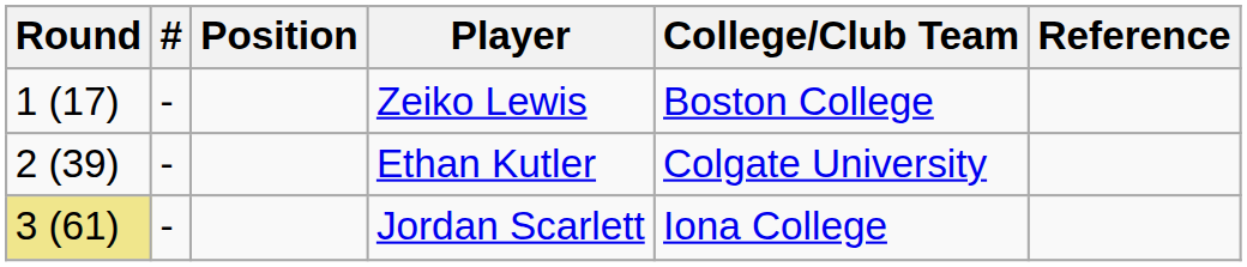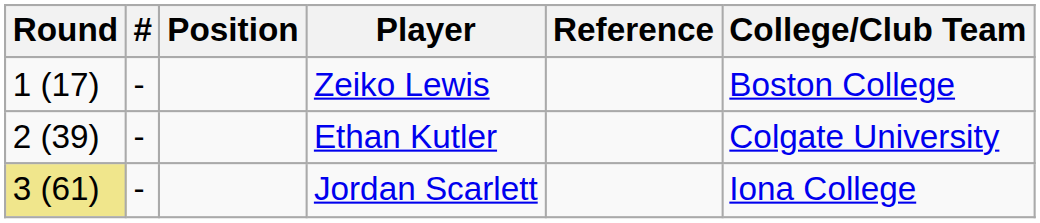columns swapped: College/Club Team <-> Reference
